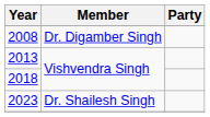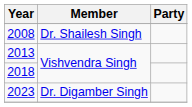2008 | Member: Dr. Digamber Singh -> Dr. Shailesh Singh
2023 | Member: Dr. Shailesh Singh -> Dr. Digamber Singh
